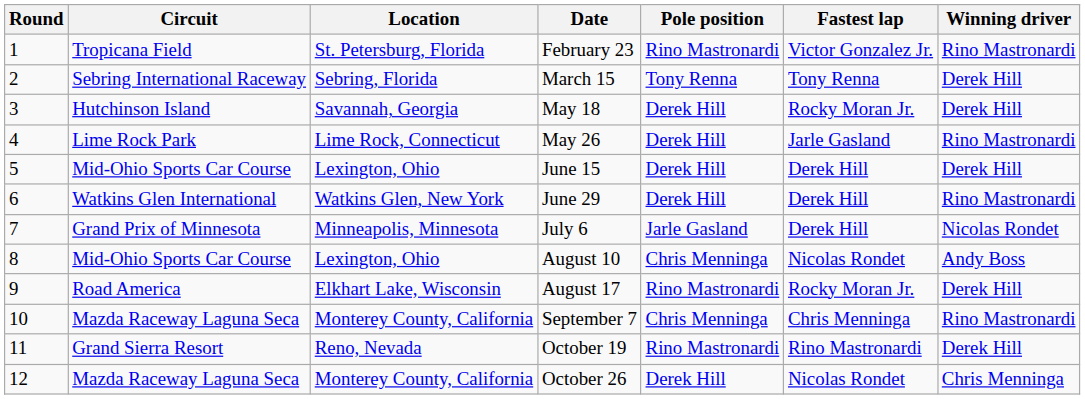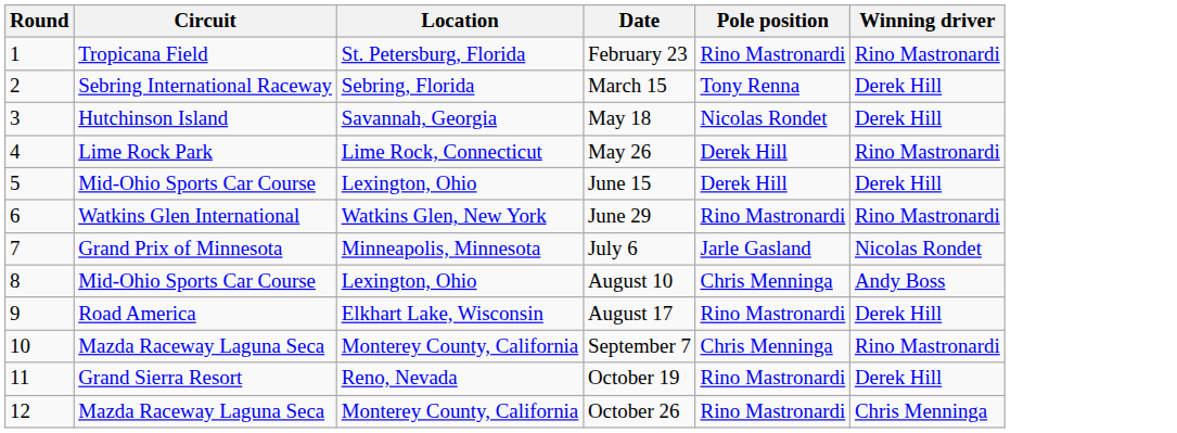- column: Fastest lap | Victor Gonzalez Jr. | Tony Renna | Rocky Moran Jr. | Jarle Gasland | Derek Hill | Derek Hill | Derek Hill | Nicolas Rondet | Rocky Moran Jr. | Chris Menninga | Rino Mastronardi | Nicolas Rondet
May 18 | Pole position: Derek Hill -> Nicolas Rondet
June 29 | Pole position: Derek Hill -> Rino Mastronardi
October 26 | Pole position: Derek Hill -> Rino Mastronardi
